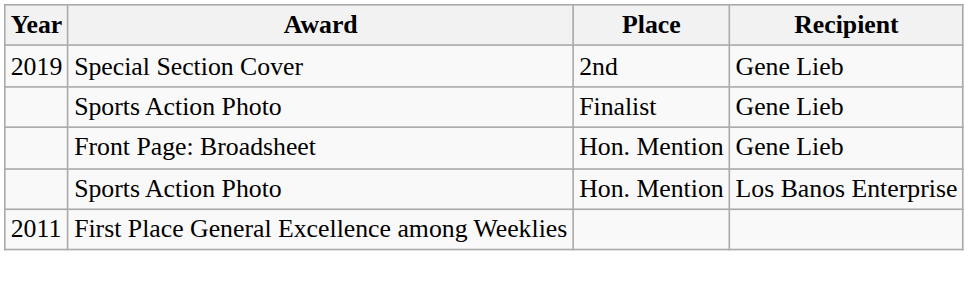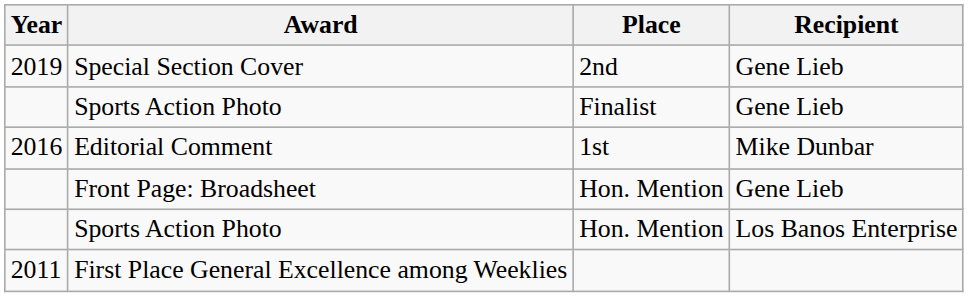+ row: 2016 | Editorial Comment | 1st | Mike Dunbar
